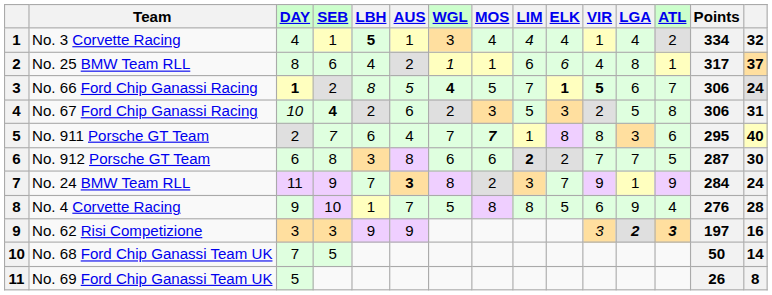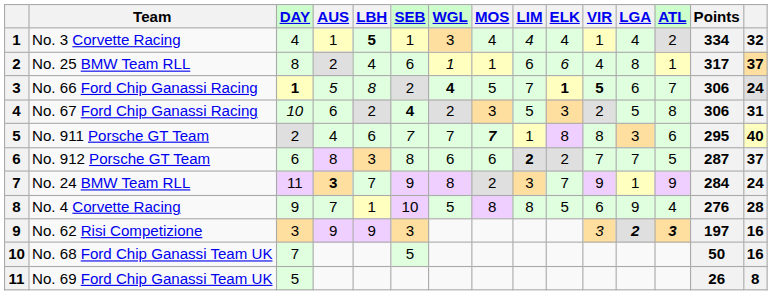columns swapped: SEB <-> AUS
No. 912 Porsche GT Team | column 15: 30 -> 37
No. 68 Ford Chip Ganassi Team UK | column 15: 14 -> 16
